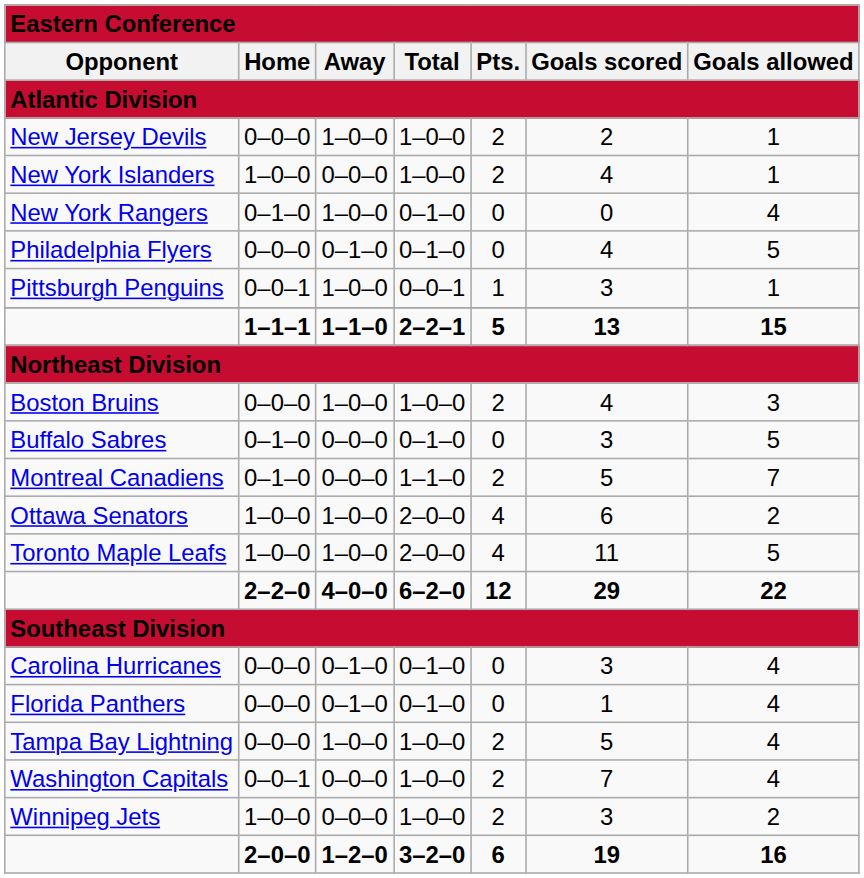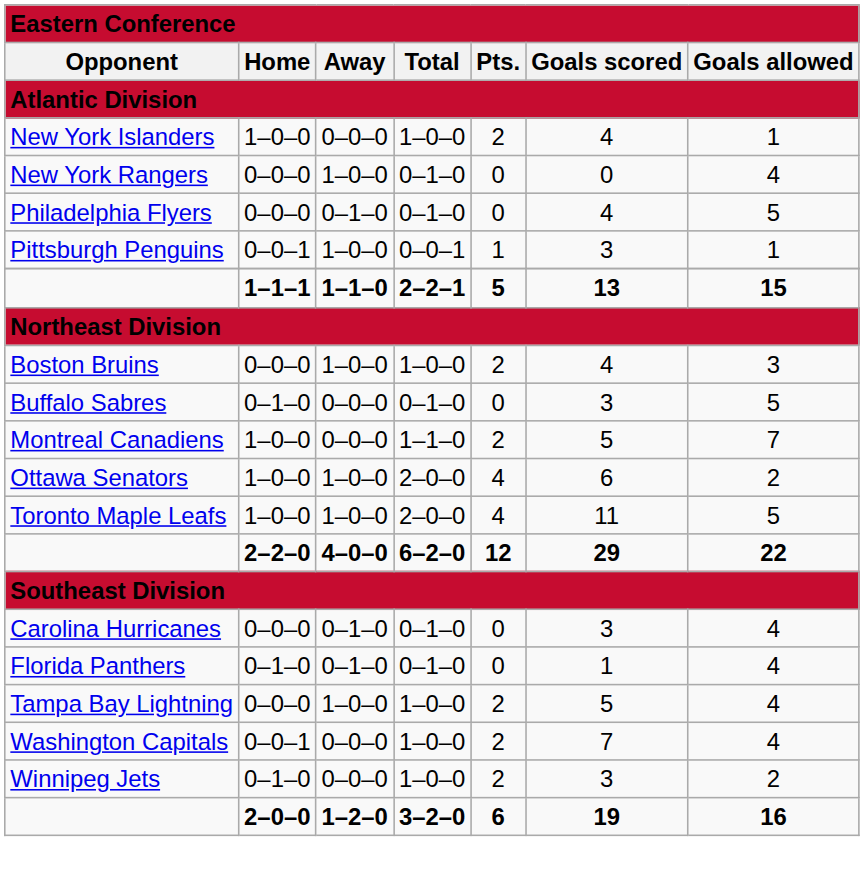- row: New Jersey Devils | 0–0–0 | 1–0–0 | 1–0–0 | 2 | 2 | 1
New York Rangers | column 2: 0–1–0 -> 0–0–0
Montreal Canadiens | column 2: 0–1–0 -> 1–0–0
Florida Panthers | column 2: 0–0–0 -> 0–1–0
Winnipeg Jets | column 2: 1–0–0 -> 0–1–0
